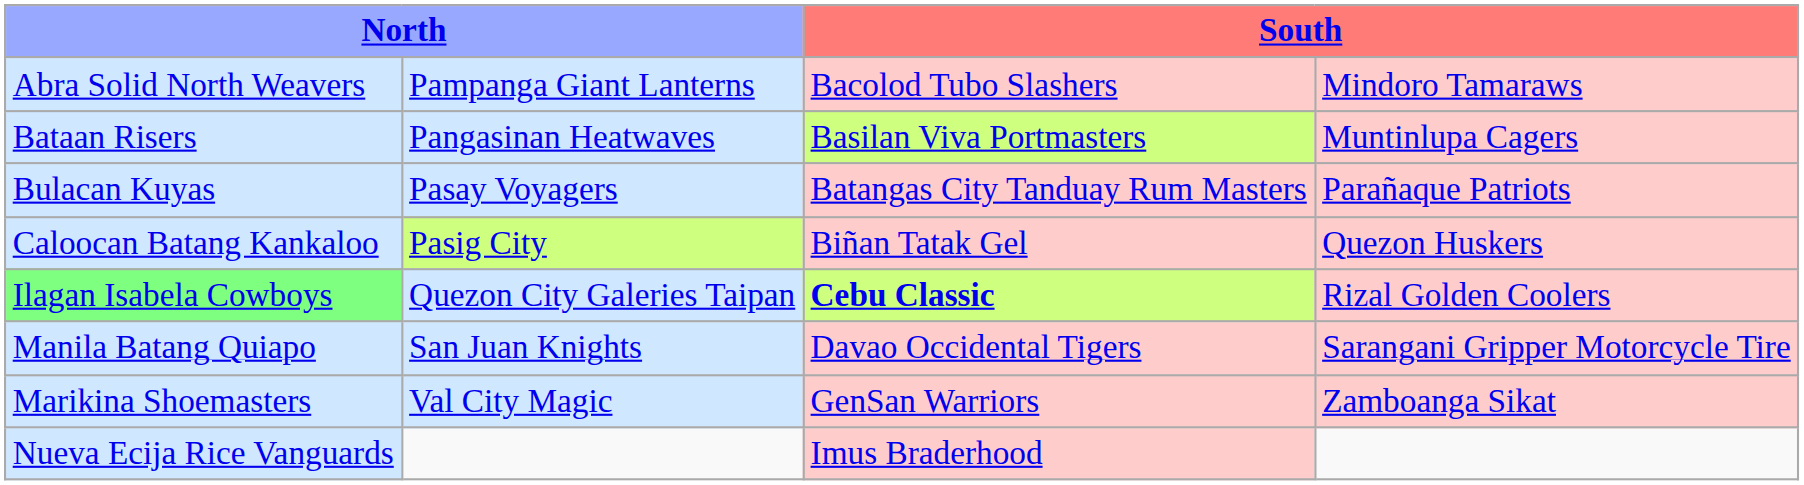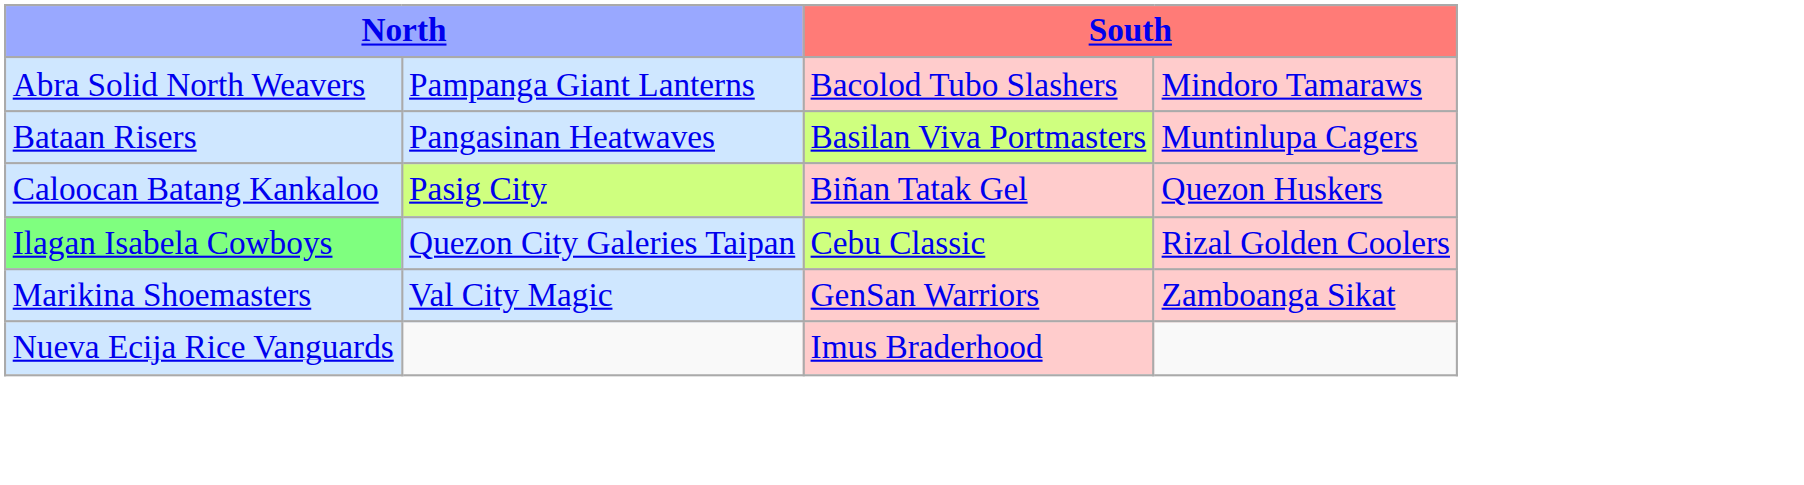- row: Bulacan Kuyas | Pasay Voyagers | Batangas City Tanduay Rum Masters | Parañaque Patriots
Ilagan Isabela Cowboys | column 3: bold -> normal
- row: Manila Batang Quiapo | San Juan Knights | Davao Occidental Tigers | Sarangani Gripper Motorcycle Tire
